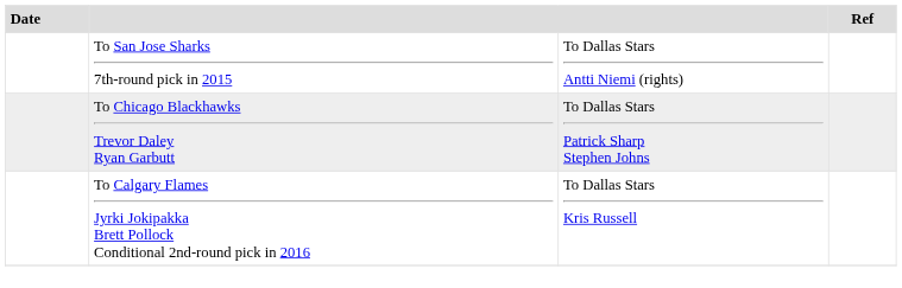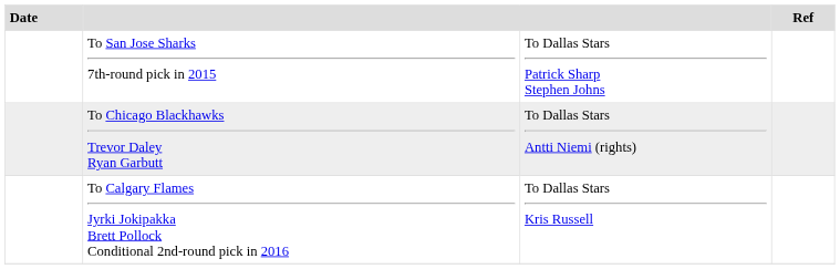To San Jose Sharks 7th-round pick in 2015 | column 3: To Dallas Stars Antti Niemi (rights) -> To Dallas Stars Patrick Sharp Stephen Johns
To Chicago Blackhawks Trevor Daley Ryan Garbutt | column 3: To Dallas Stars Patrick Sharp Stephen Johns -> To Dallas Stars Antti Niemi (rights)
